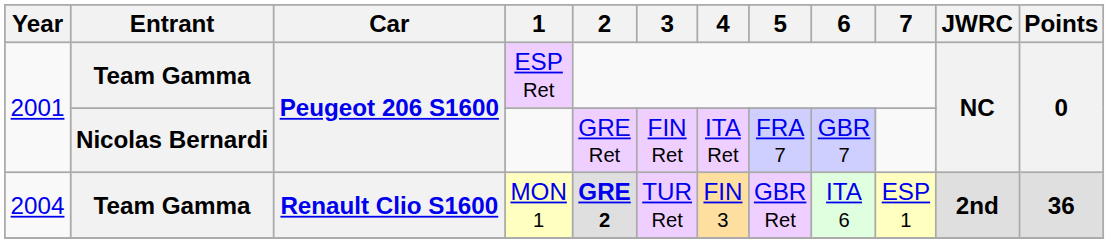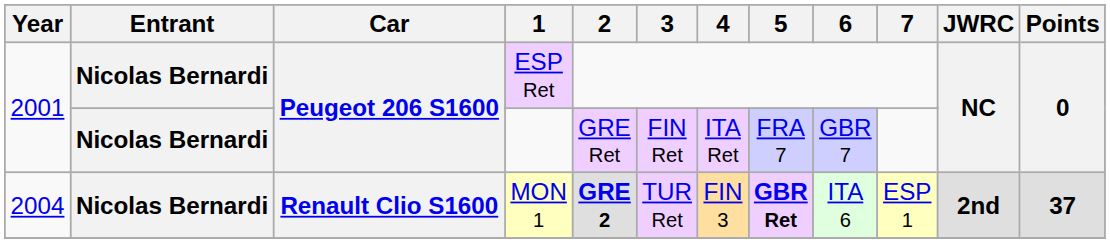ESP Ret | Entrant: Team Gamma -> Nicolas Bernardi
MON 1 | Entrant: Team Gamma -> Nicolas Bernardi
MON 1 | 5: normal -> bold
MON 1 | Points: 36 -> 37
